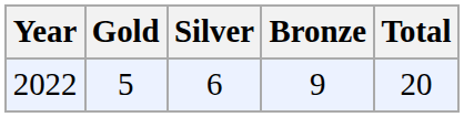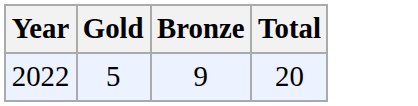- column: Silver | 6
